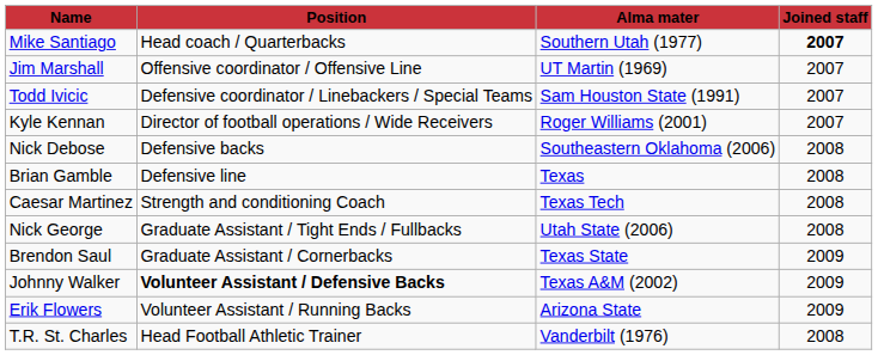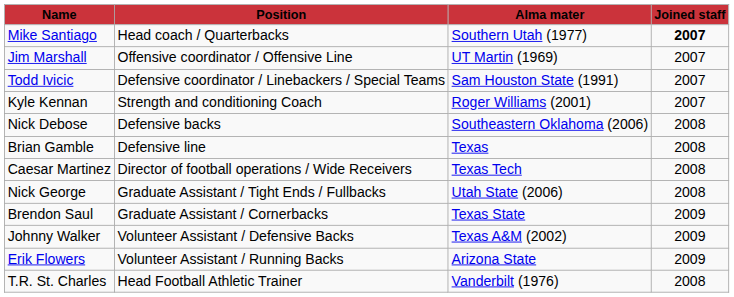Kyle Kennan | column 2: Director of football operations / Wide Receivers -> Strength and conditioning Coach
Caesar Martinez | column 2: Strength and conditioning Coach -> Director of football operations / Wide Receivers
Johnny Walker | column 2: bold -> normal
